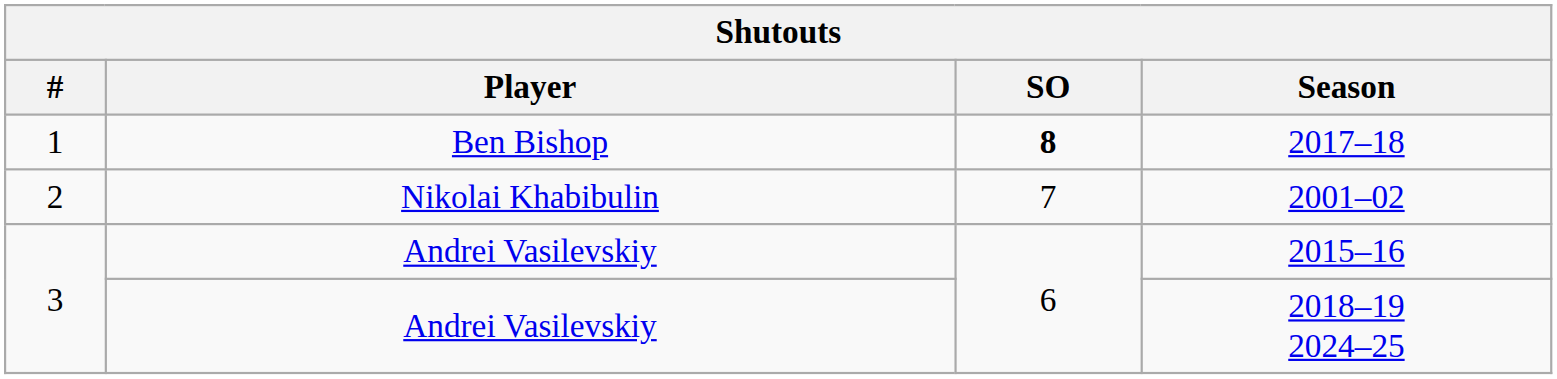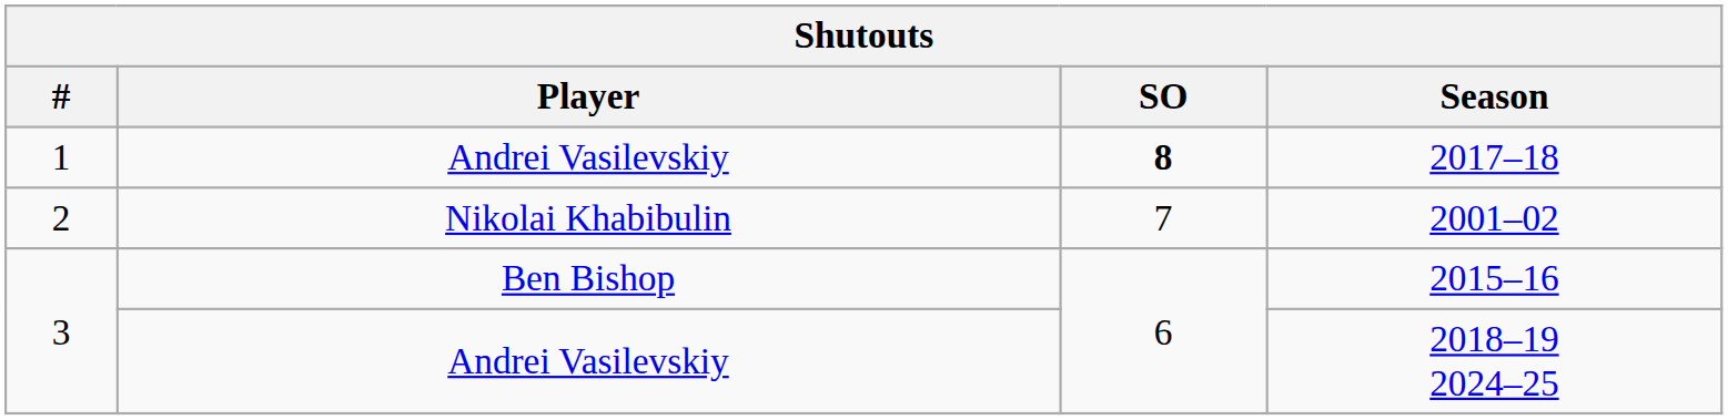2017–18 | Player: Ben Bishop -> Andrei Vasilevskiy
2015–16 | Player: Andrei Vasilevskiy -> Ben Bishop
